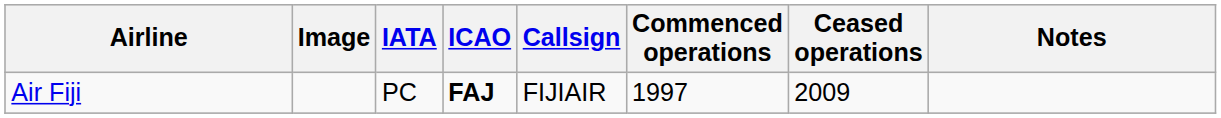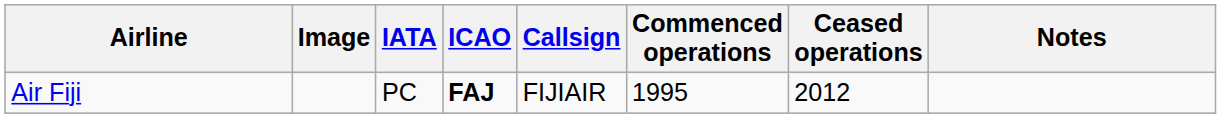Air Fiji | Commenced operations: 1997 -> 1995
Air Fiji | Ceased operations: 2009 -> 2012
